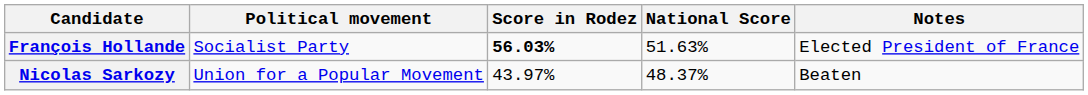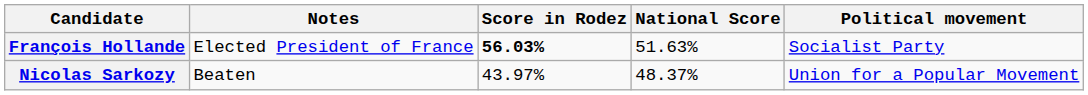columns swapped: Political movement <-> Notes
